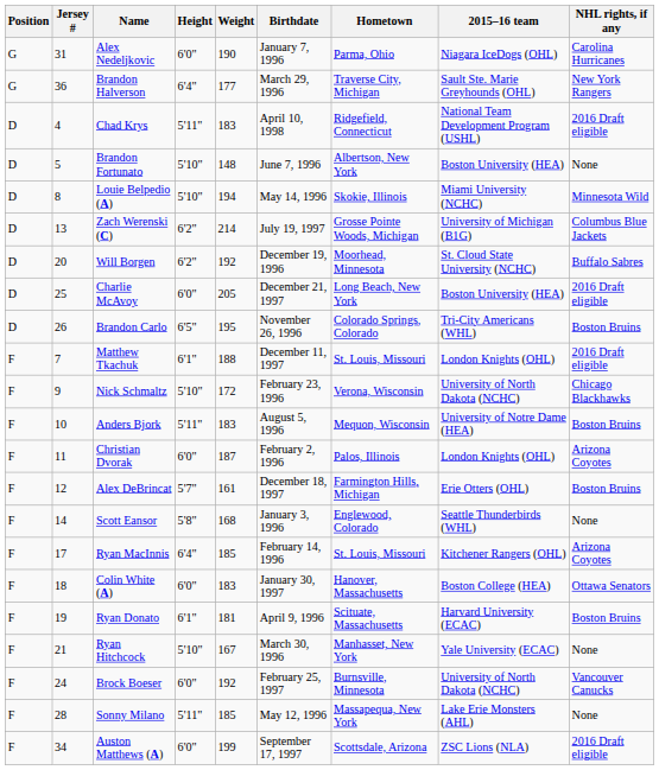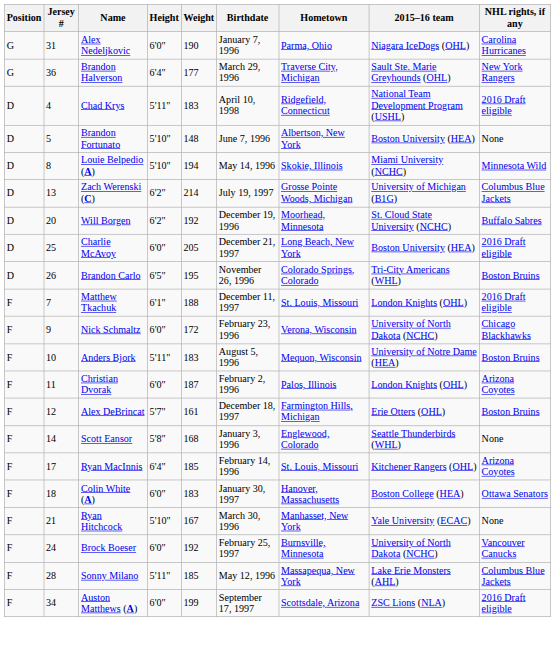Nick Schmaltz | Height: 5'10" -> 6'0"
- row: F | 19 | Ryan Donato | 6'1" | 181 | April 9, 1996 | Scituate, Massachusetts | Harvard University (ECAC) | Boston Bruins
Sonny Milano | NHL rights, if any: None -> Columbus Blue Jackets
